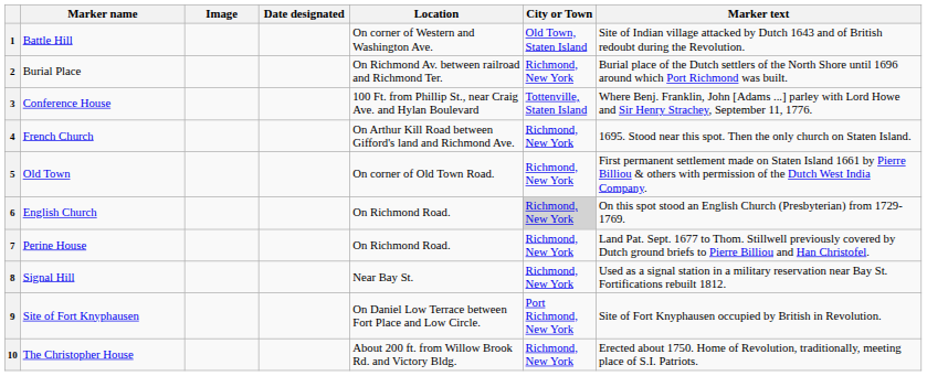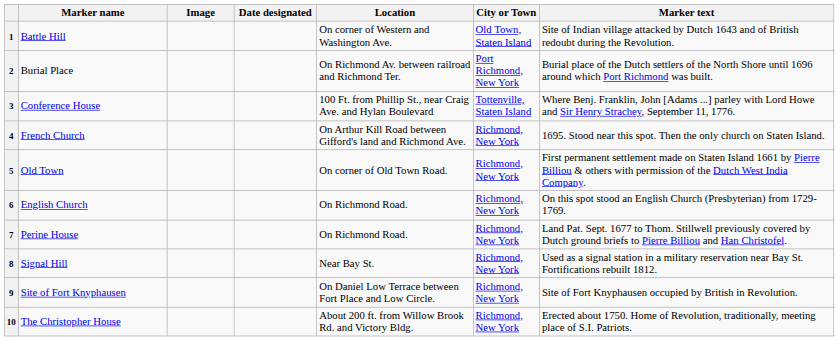2 | City or Town: Richmond, New York -> Port Richmond, New York
6 | City or Town: lightgrey background -> no background
9 | City or Town: Port Richmond, New York -> Richmond, New York
